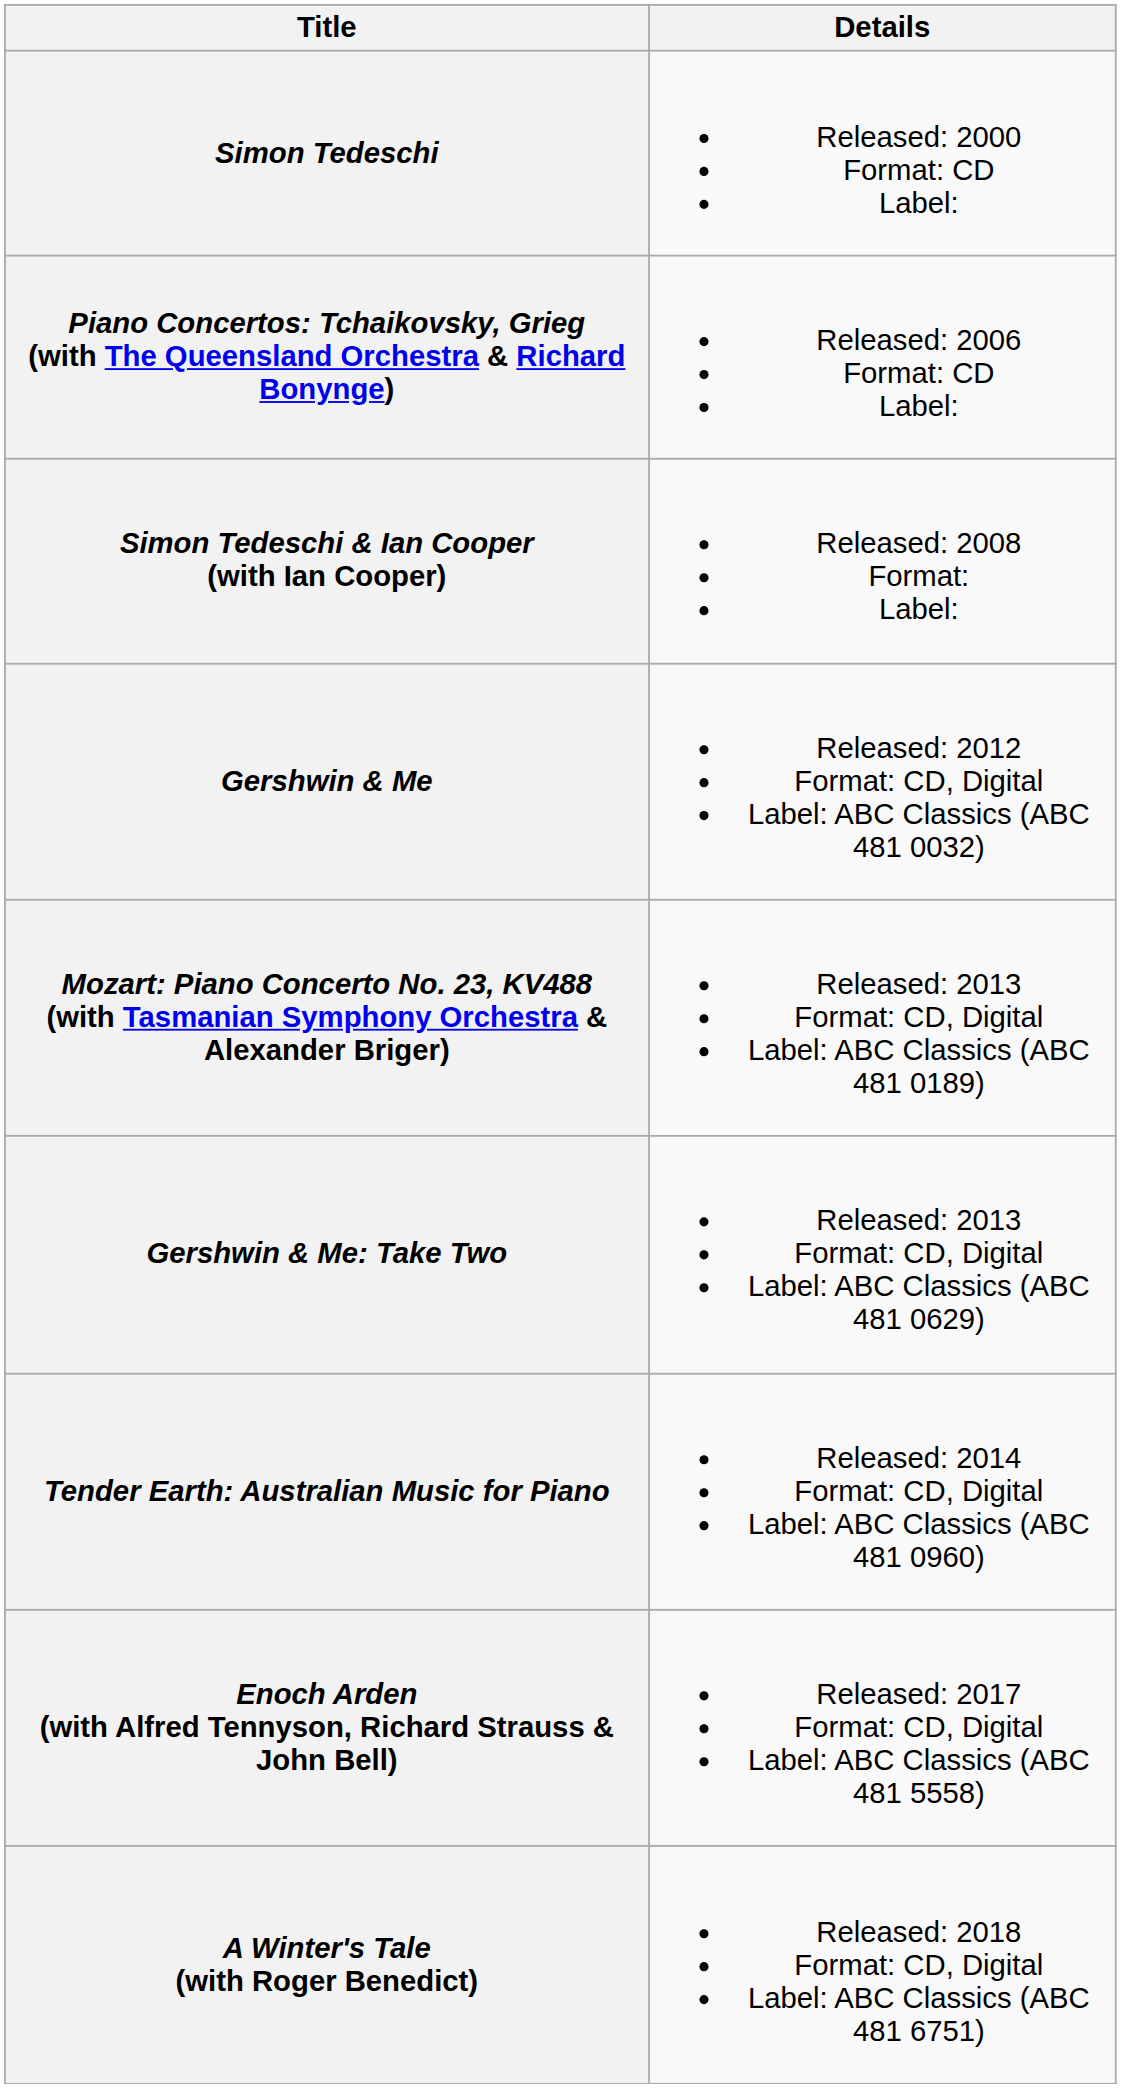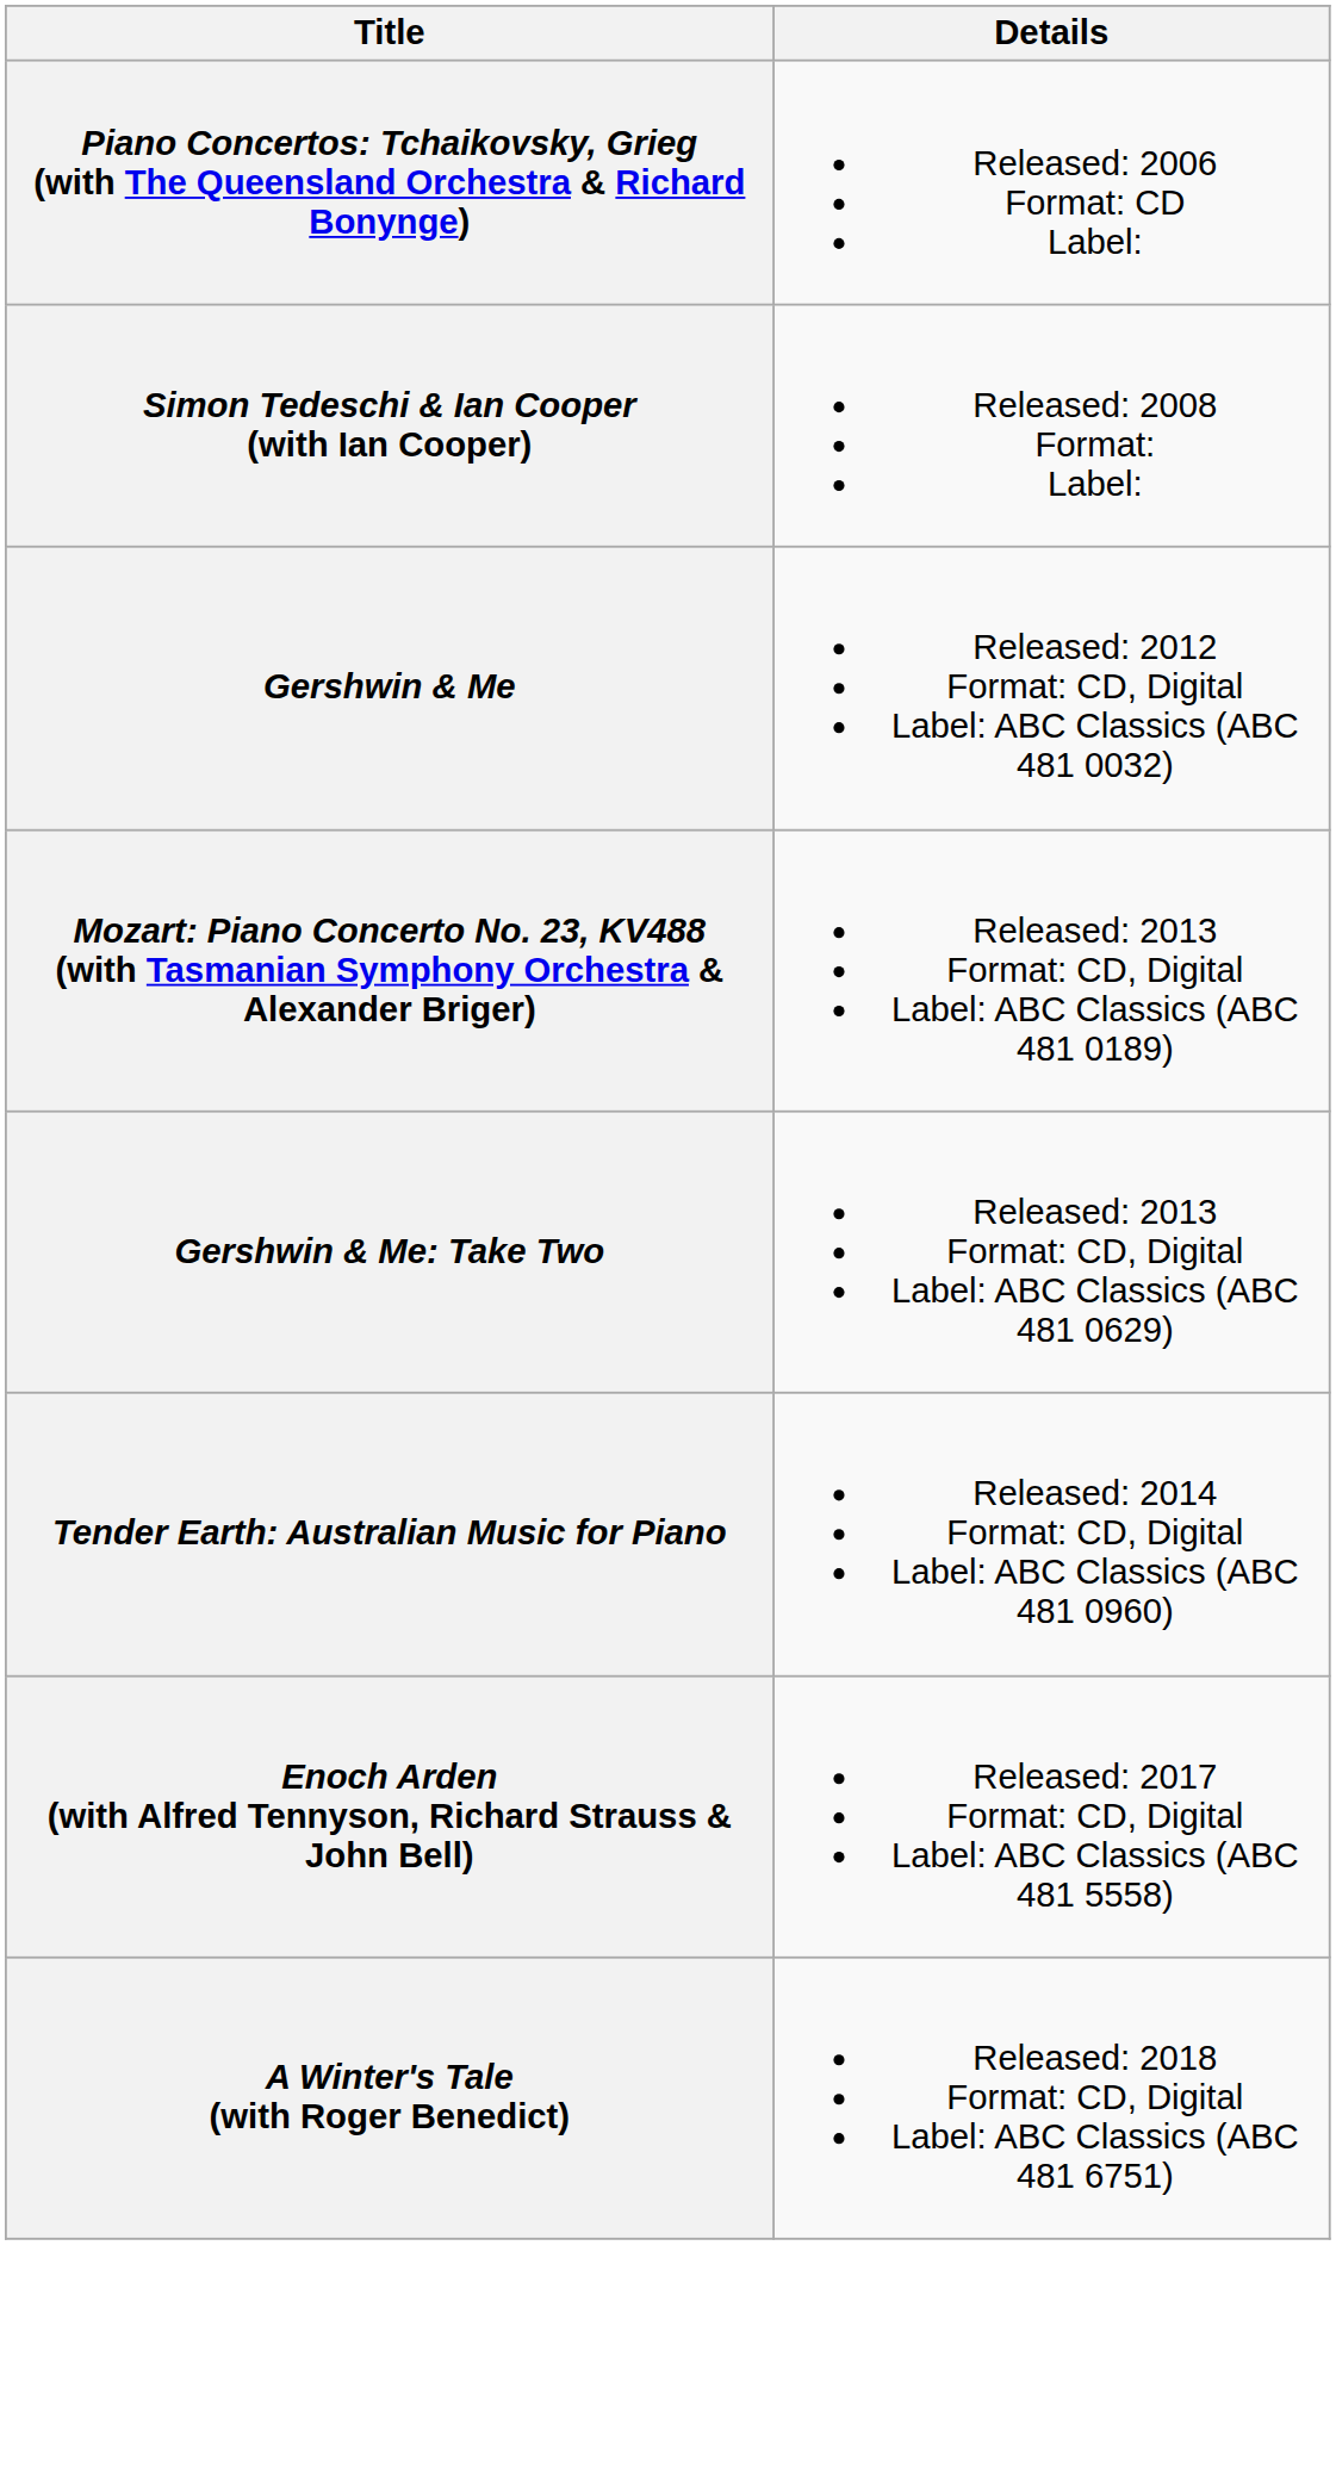- row: Simon Tedeschi | Released: 2000 Format: CD Label:
